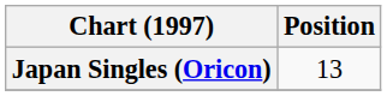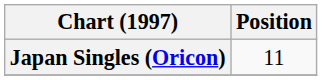Japan Singles (Oricon) | Position: 13 -> 11
